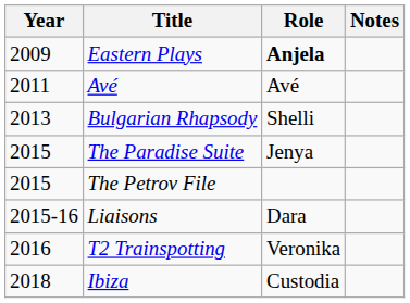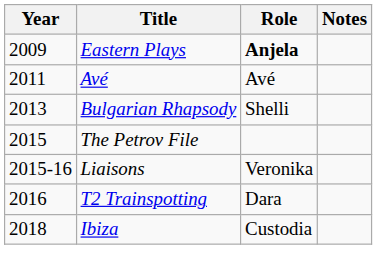- row: 2015 | The Paradise Suite | Jenya
Liaisons | Role: Dara -> Veronika
T2 Trainspotting | Role: Veronika -> Dara
